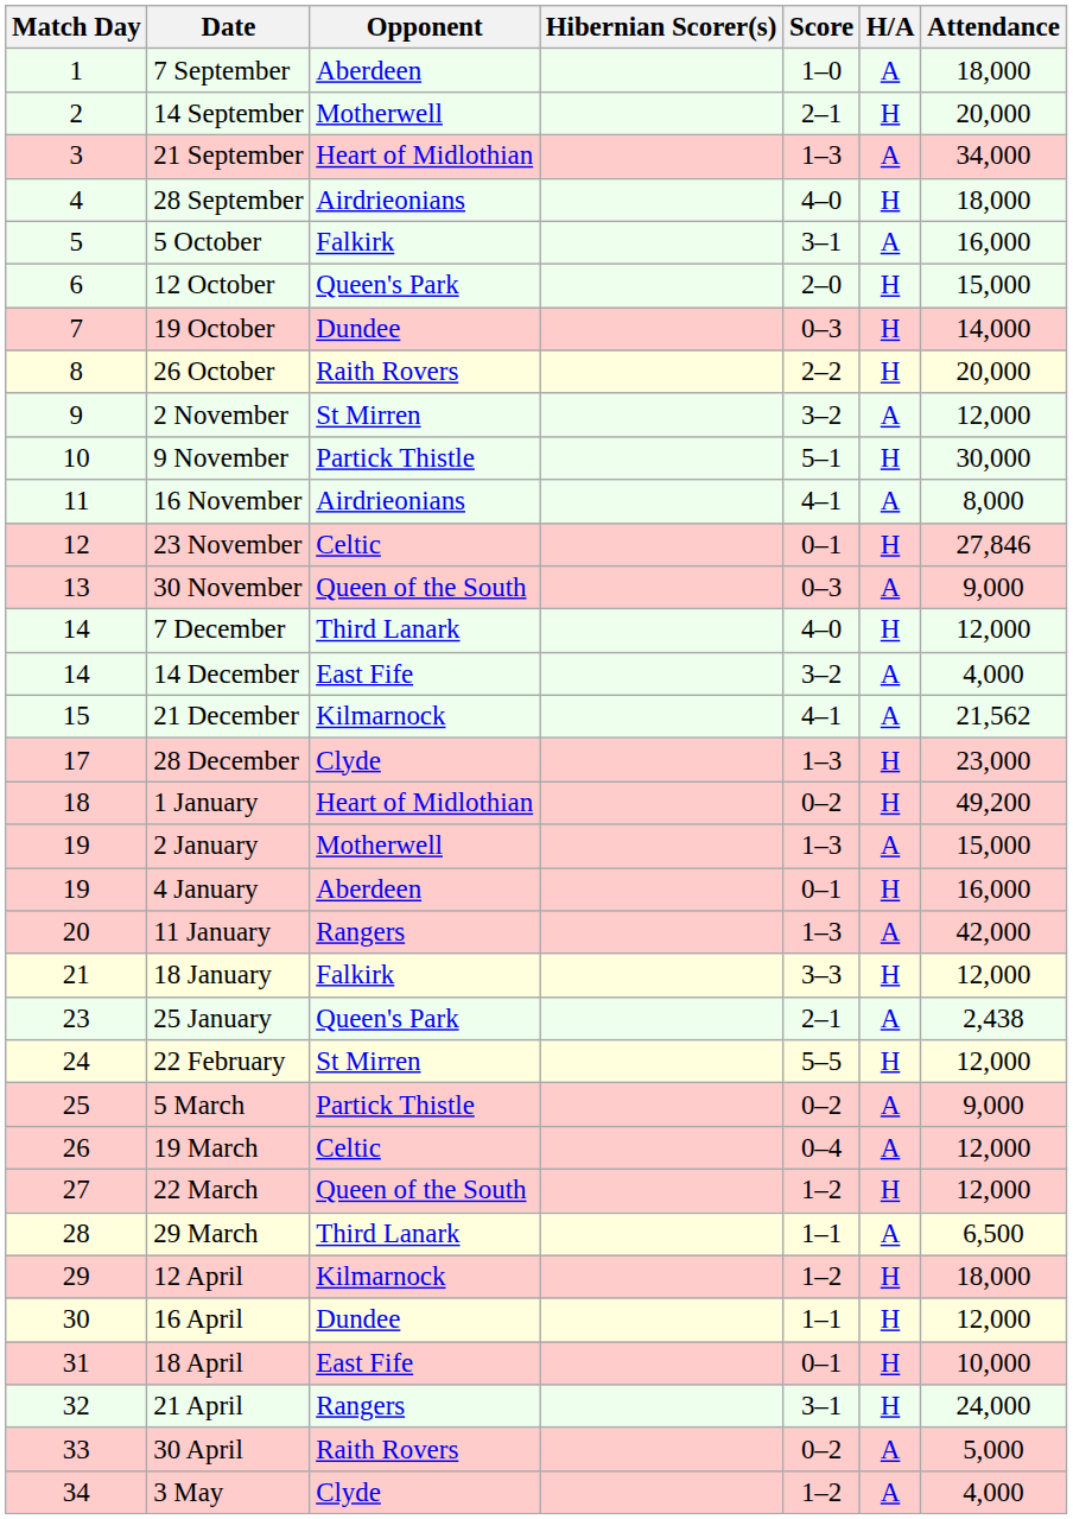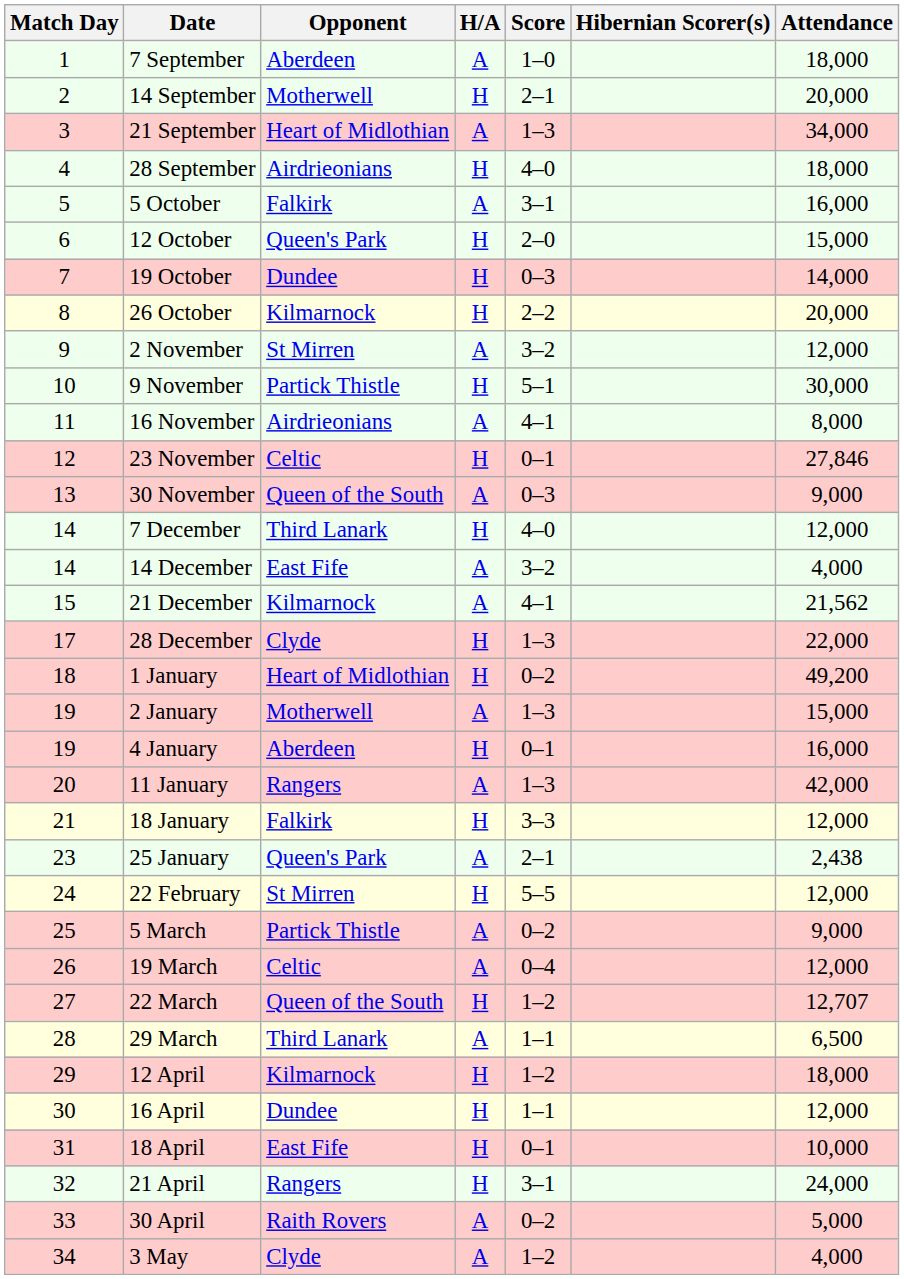columns swapped: H/A <-> Hibernian Scorer(s)
26 October | Opponent: Raith Rovers -> Kilmarnock
28 December | Attendance: 23,000 -> 22,000
22 March | Attendance: 12,000 -> 12,707
